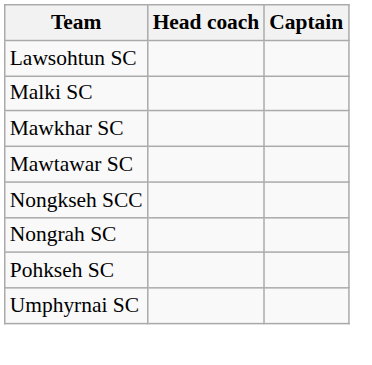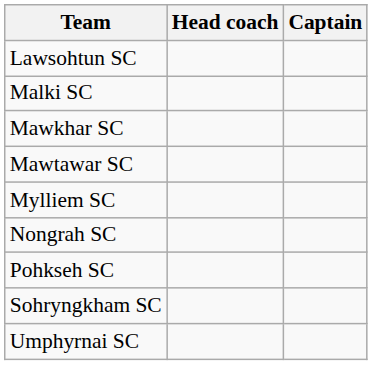+ row: Mylliem SC
- row: Nongkseh SCC
+ row: Sohryngkham SC
